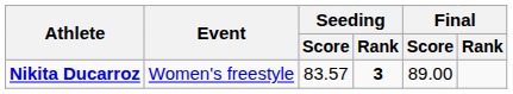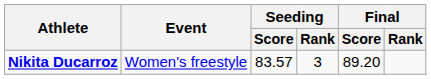Nikita Ducarroz | Seeding / Rank: bold -> normal
Nikita Ducarroz | Final / Score: 89.00 -> 89.20
